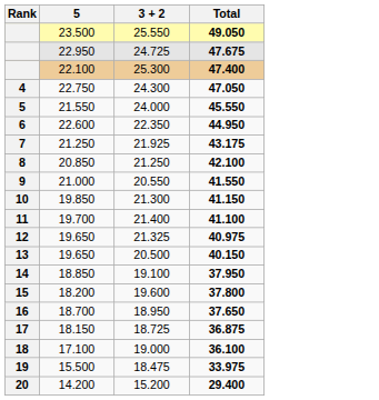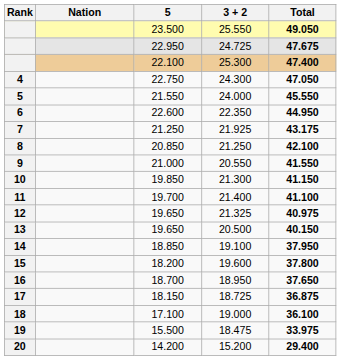+ column: Nation
